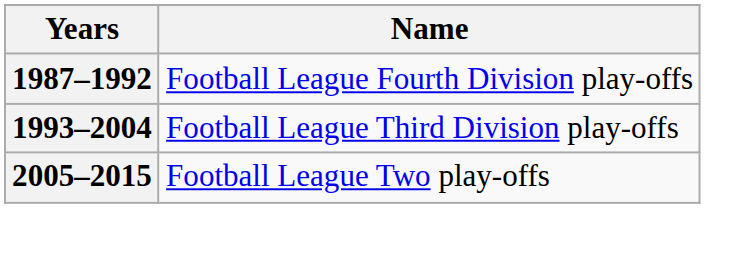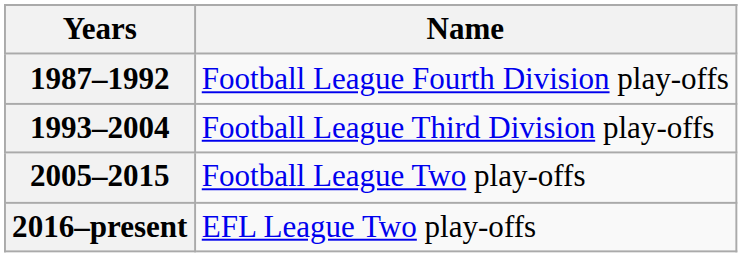+ row: 2016–present | EFL League Two play-offs
